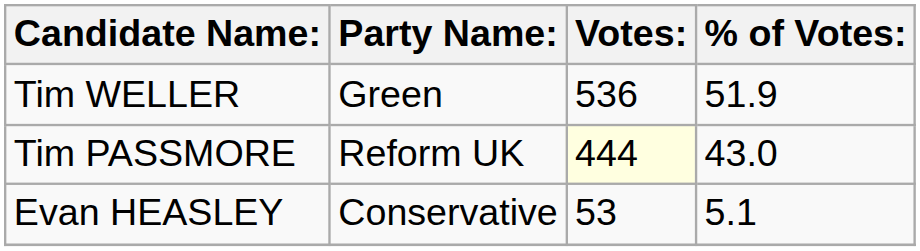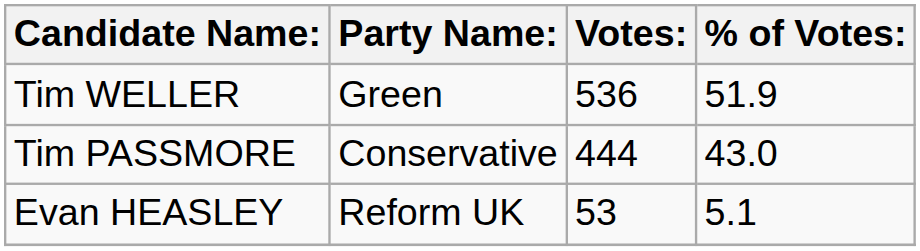Tim PASSMORE | Party Name:: Reform UK -> Conservative
Tim PASSMORE | Votes:: lightyellow background -> no background
Evan HEASLEY | Party Name:: Conservative -> Reform UK
